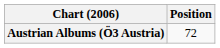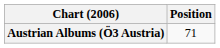Austrian Albums (Ö3 Austria) | Position: 72 -> 71
